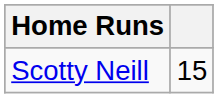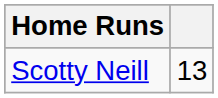Scotty Neill | column 2: 15 -> 13
